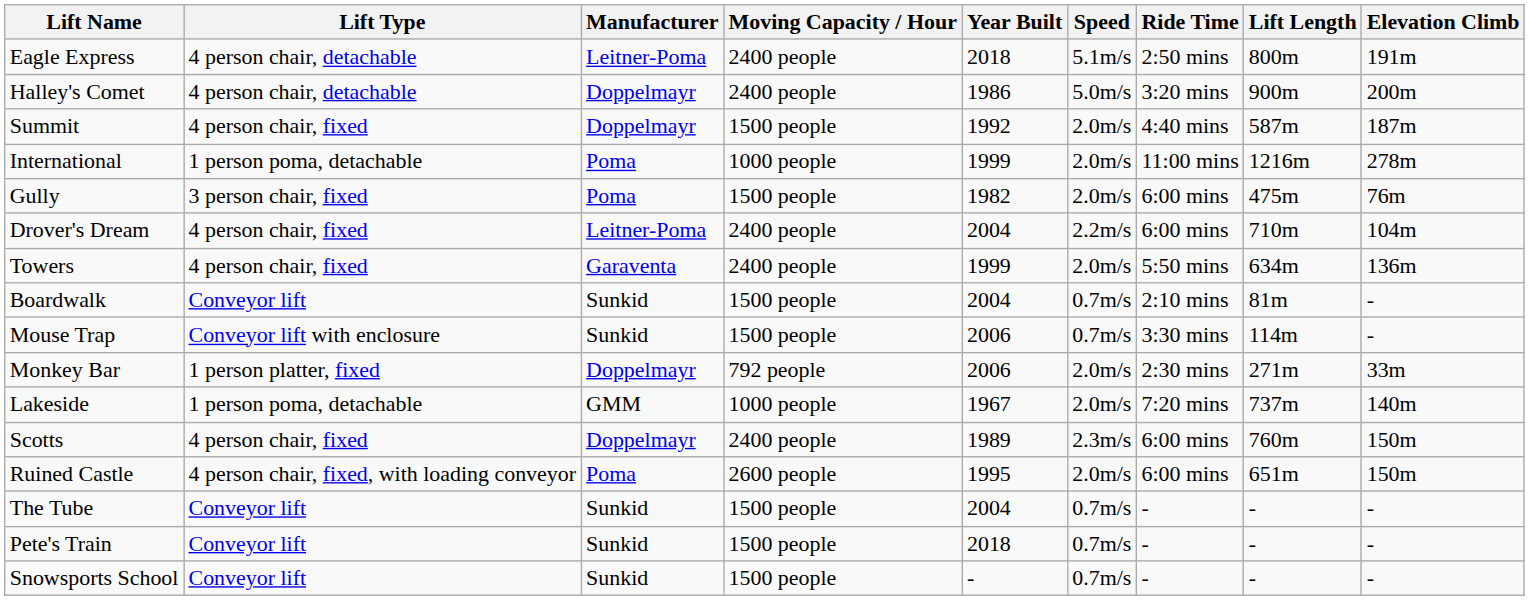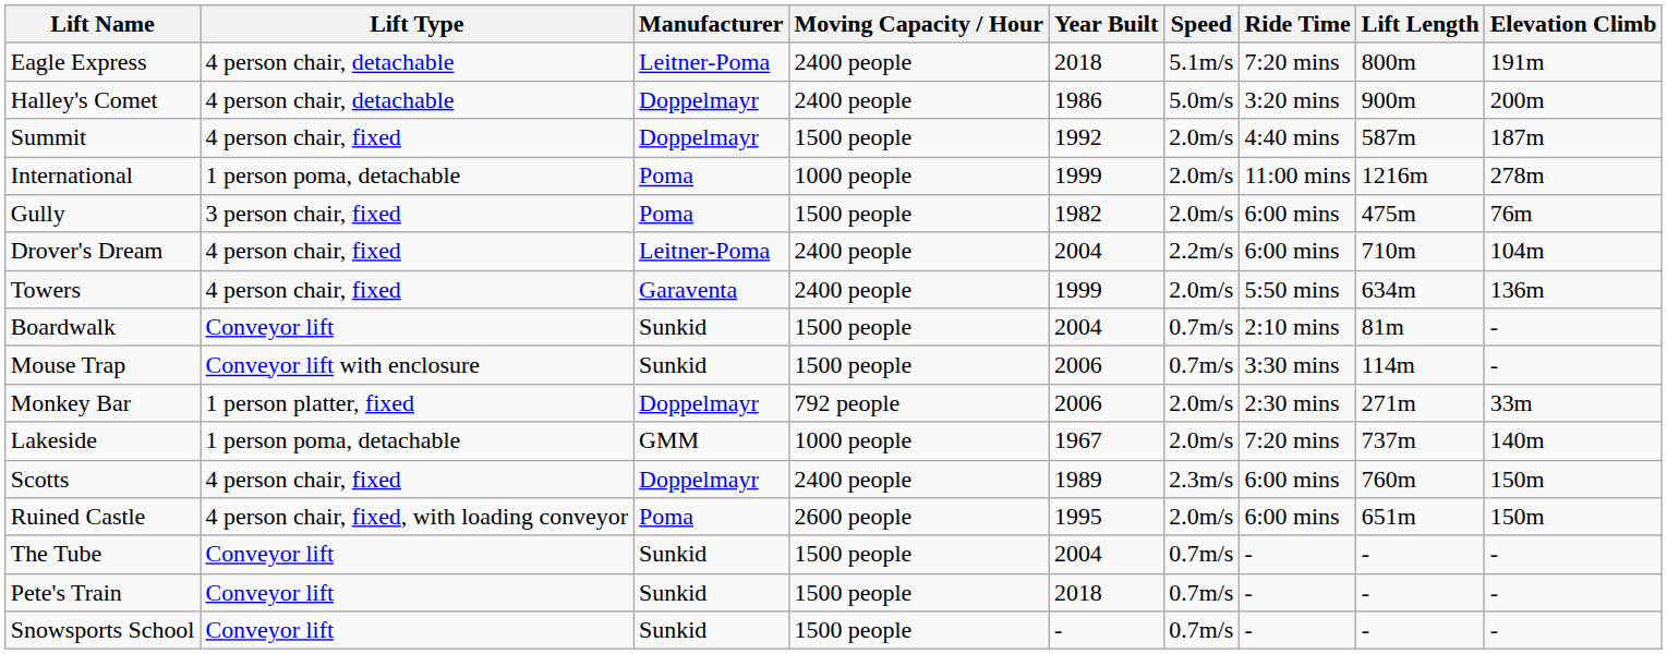Eagle Express | Ride Time: 2:50 mins -> 7:20 mins
